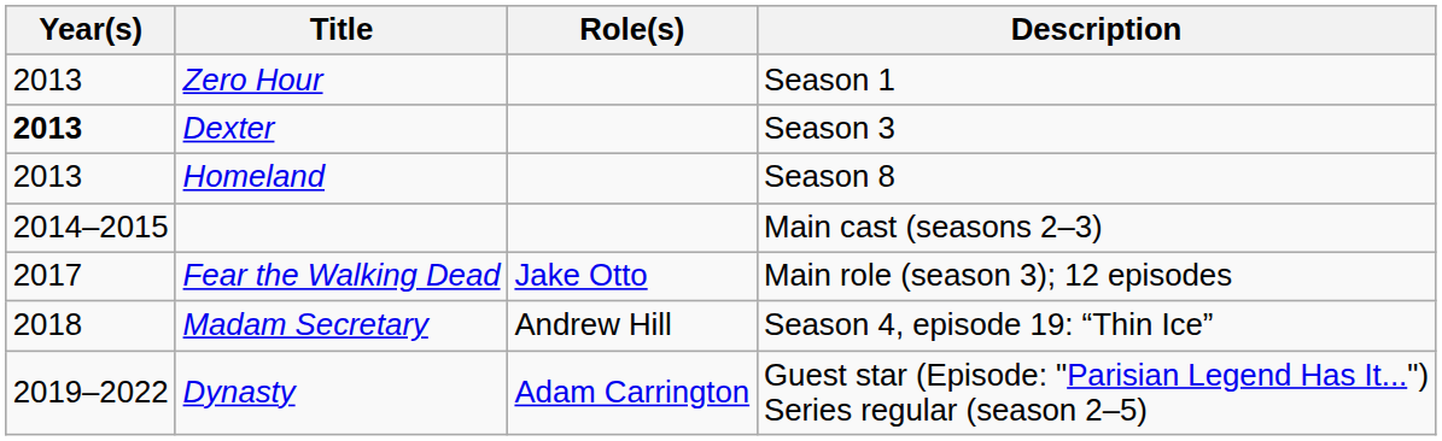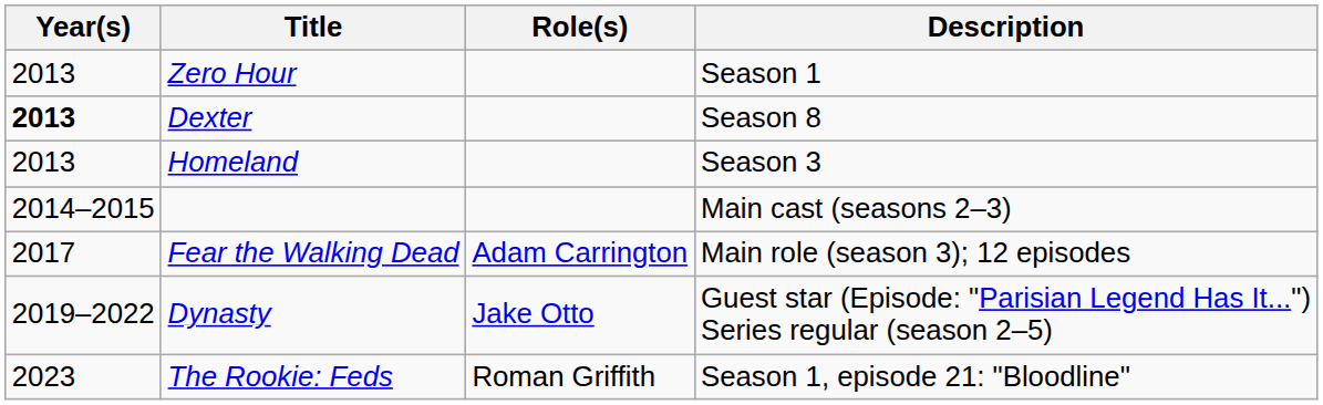Dexter | Description: Season 3 -> Season 8
Homeland | Description: Season 8 -> Season 3
Fear the Walking Dead | Role(s): Jake Otto -> Adam Carrington
- row: 2018 | Madam Secretary | Andrew Hill | Season 4, episode 19: “Thin Ice”
Dynasty | Role(s): Adam Carrington -> Jake Otto
+ row: 2023 | The Rookie: Feds | Roman Griffith | Season 1, episode 21: "Bloodline"
